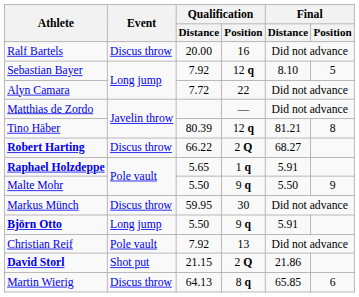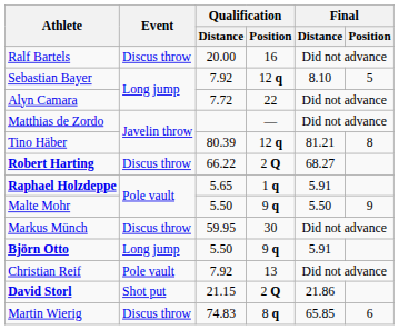Martin Wierig | Qualification / Distance: 64.13 -> 74.83
